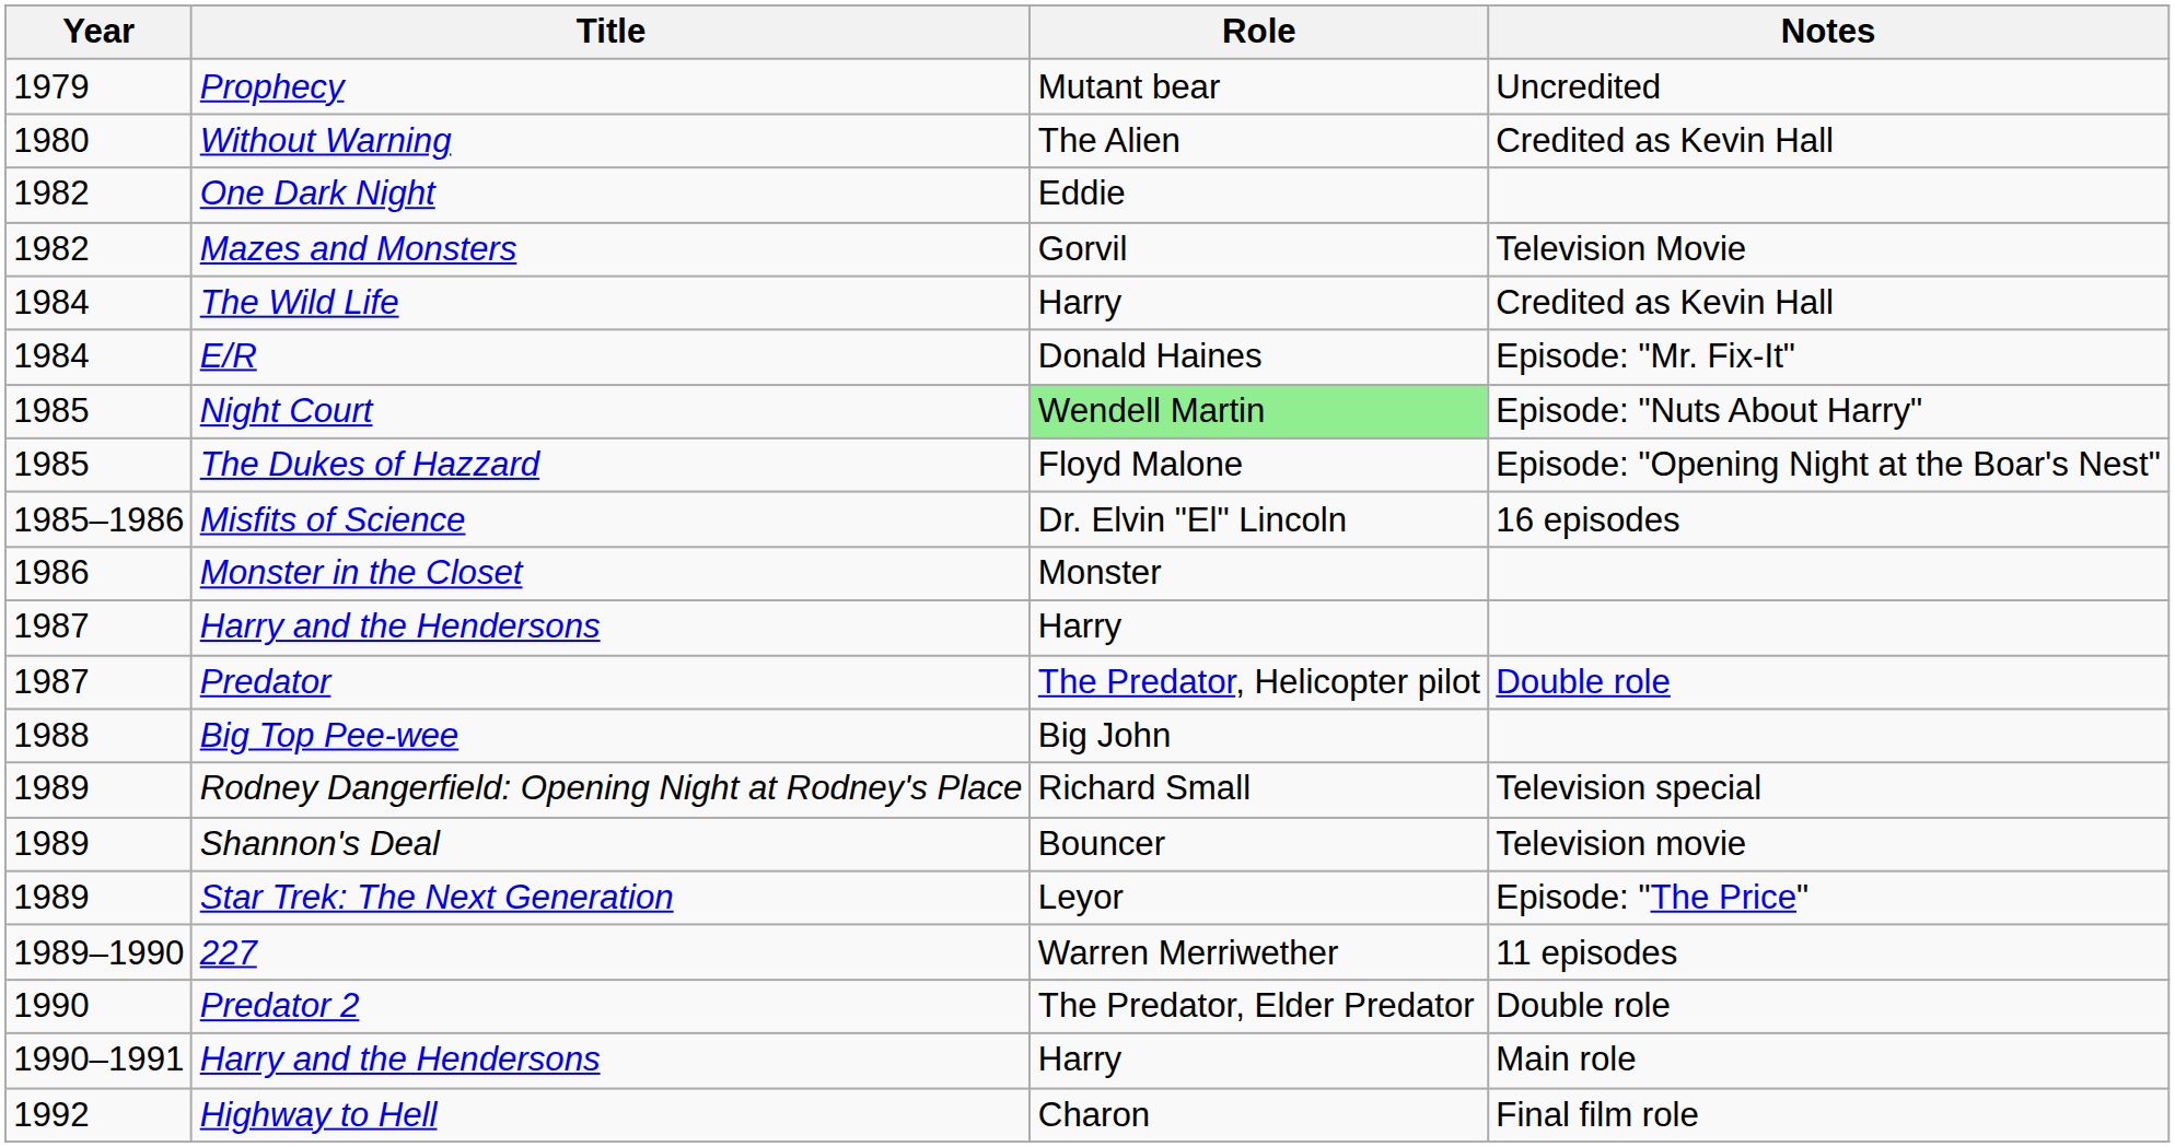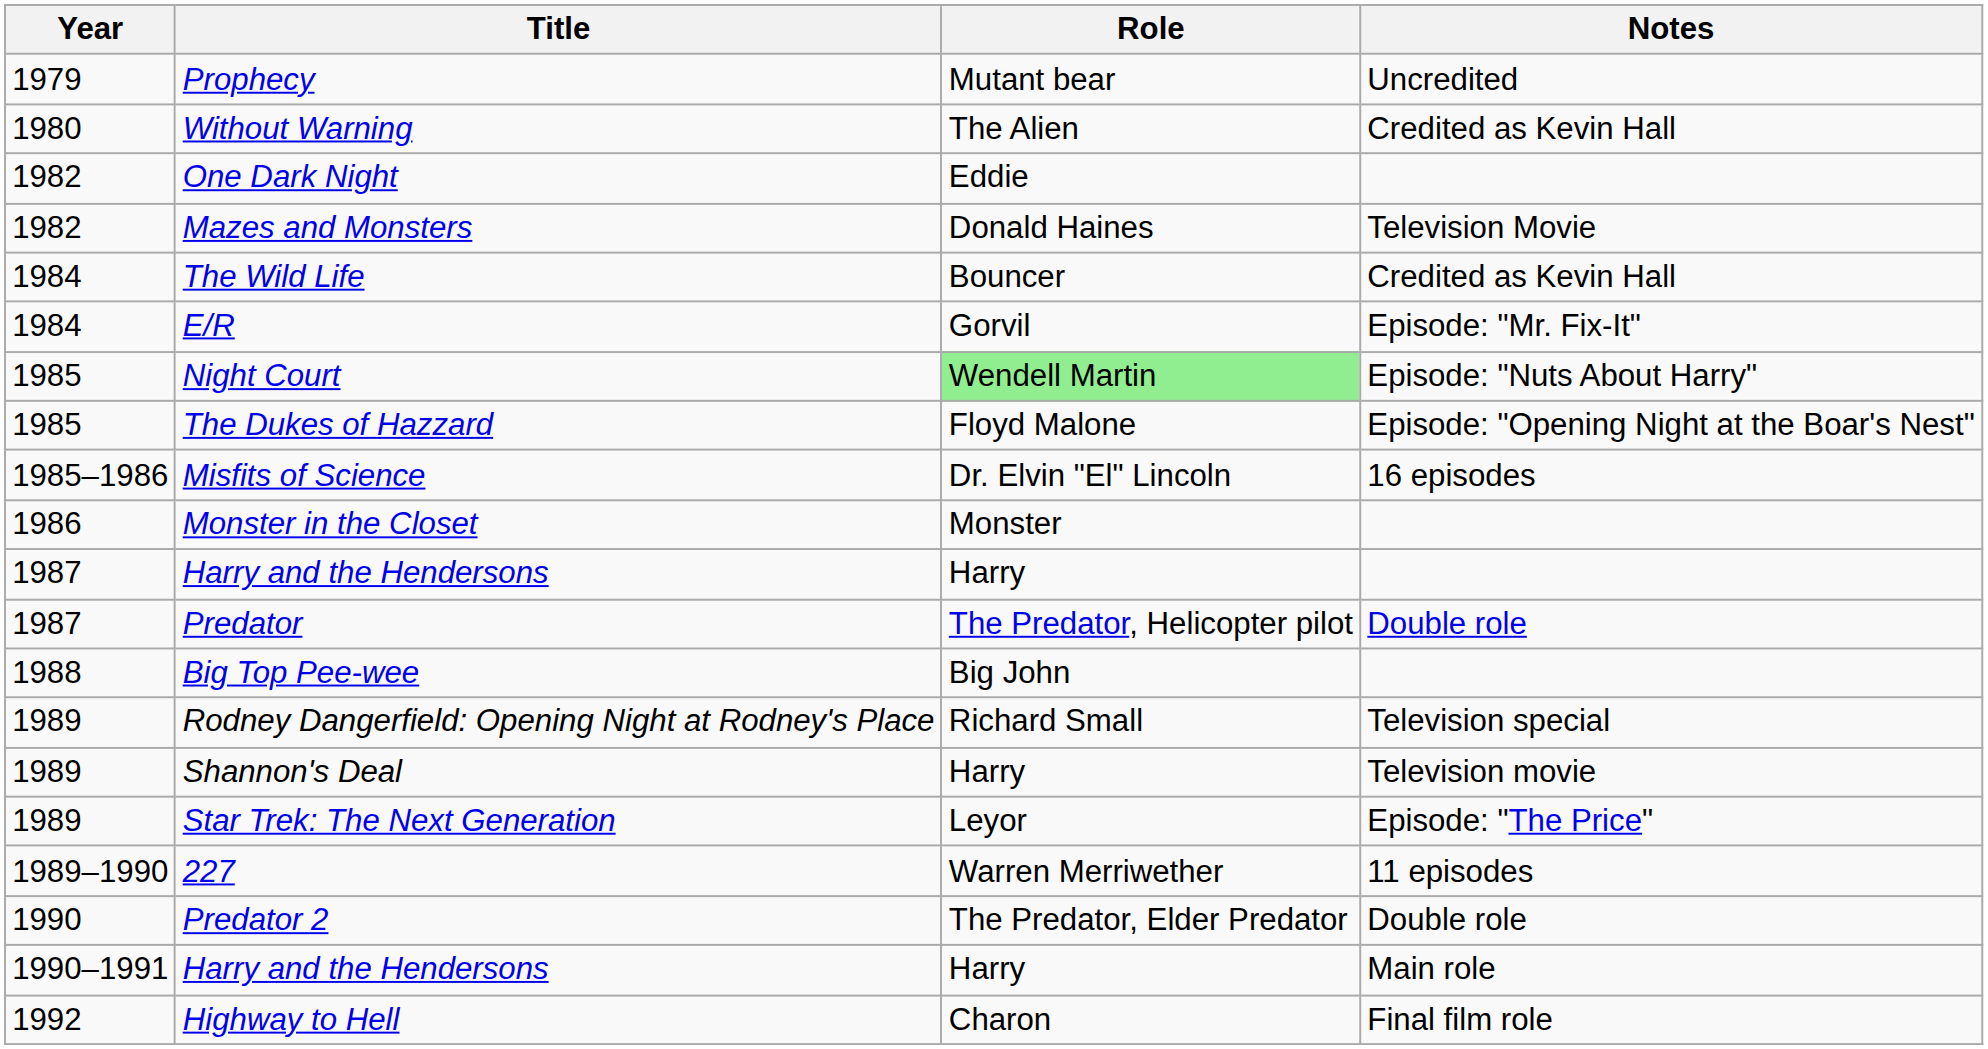Mazes and Monsters | Role: Gorvil -> Donald Haines
The Wild Life | Role: Harry -> Bouncer
E/R | Role: Donald Haines -> Gorvil
Shannon's Deal | Role: Bouncer -> Harry
